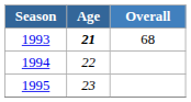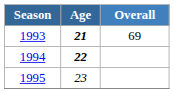1993 | Overall: 68 -> 69
1994 | Age: normal -> bold
